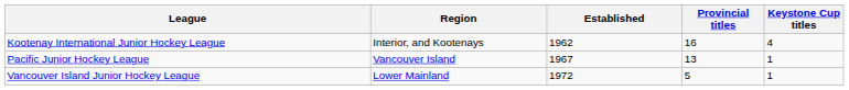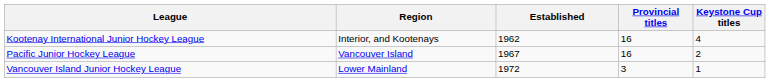Pacific Junior Hockey League | Provincial titles: 13 -> 16
Pacific Junior Hockey League | Keystone Cup titles: 1 -> 2
Vancouver Island Junior Hockey League | Provincial titles: 5 -> 3
